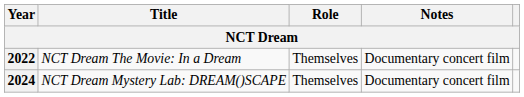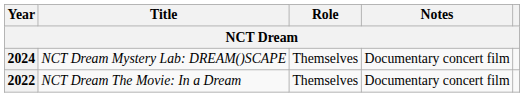rows swapped: 2022 <-> 2024
